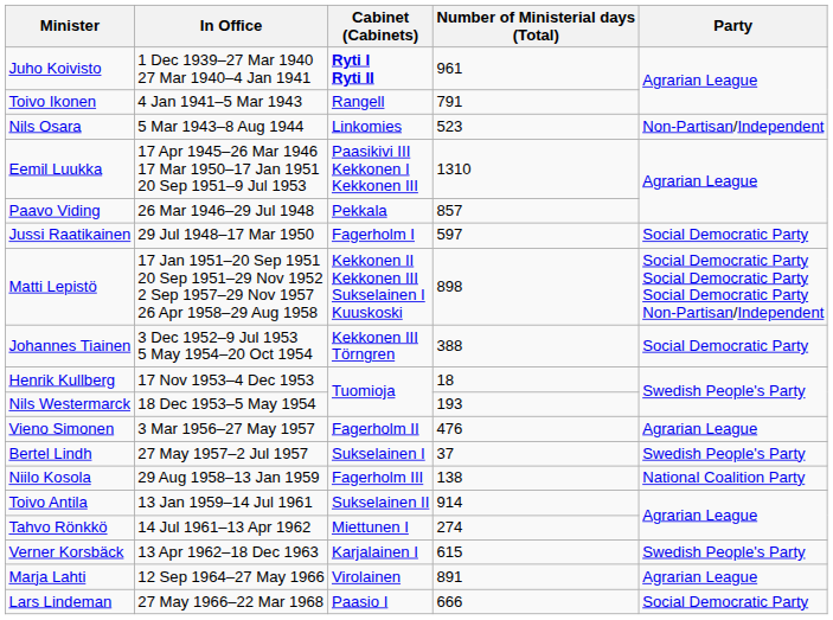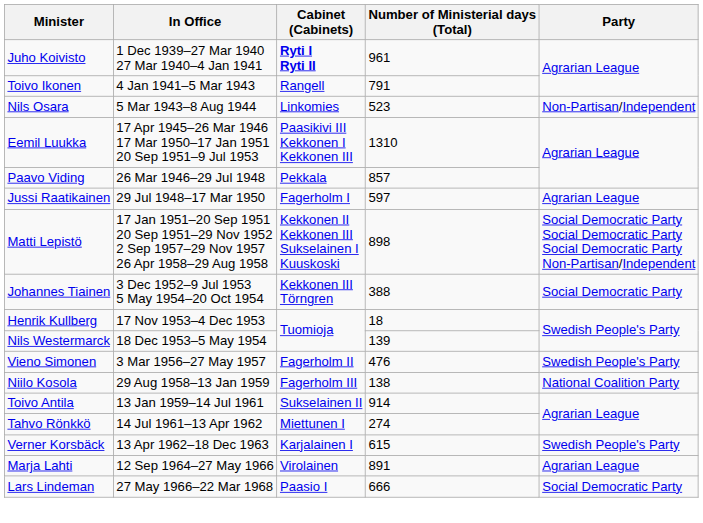Jussi Raatikainen | Party: Social Democratic Party -> Agrarian League
Nils Westermarck | Number of Ministerial days (Total): 193 -> 139
Vieno Simonen | Party: Agrarian League -> Swedish People's Party
- row: Bertel Lindh | 27 May 1957–2 Jul 1957 | Sukselainen I | 37 | Swedish People's Party
